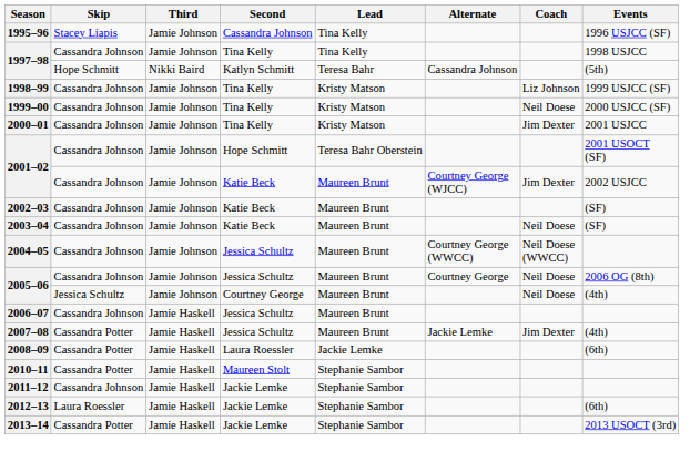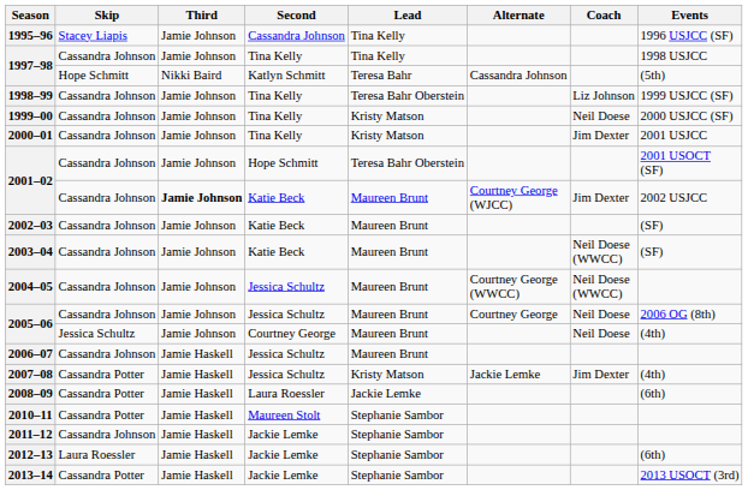1998–99 | Lead: Kristy Matson -> Teresa Bahr Oberstein
2001–02 / Katie Beck | Third: normal -> bold
2003–04 | Coach: Neil Doese -> Neil Doese (WWCC)
2007–08 | Lead: Maureen Brunt -> Kristy Matson
